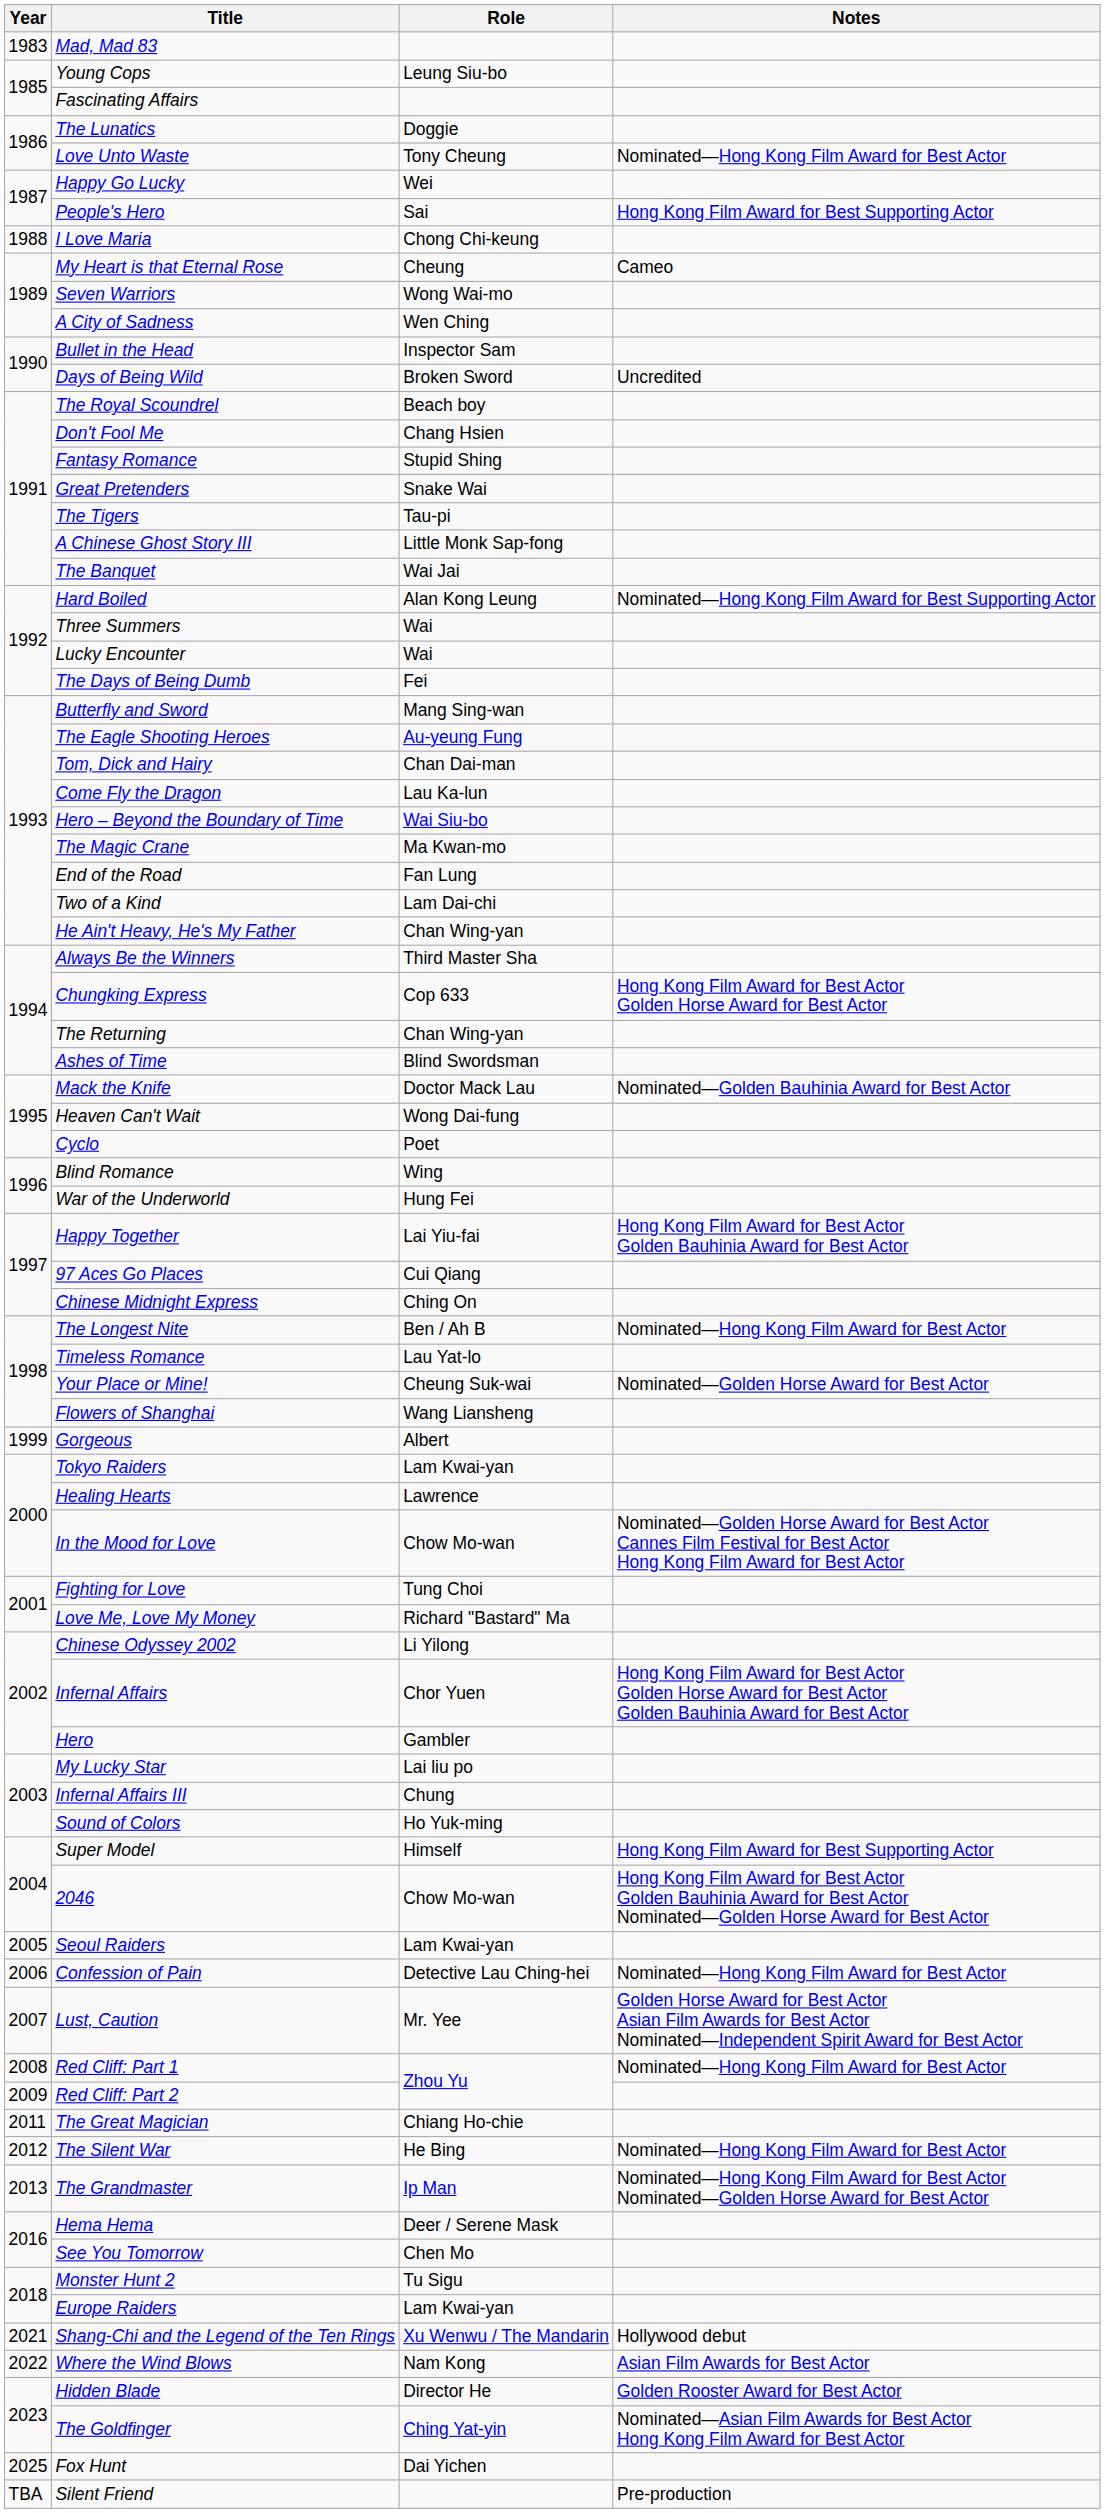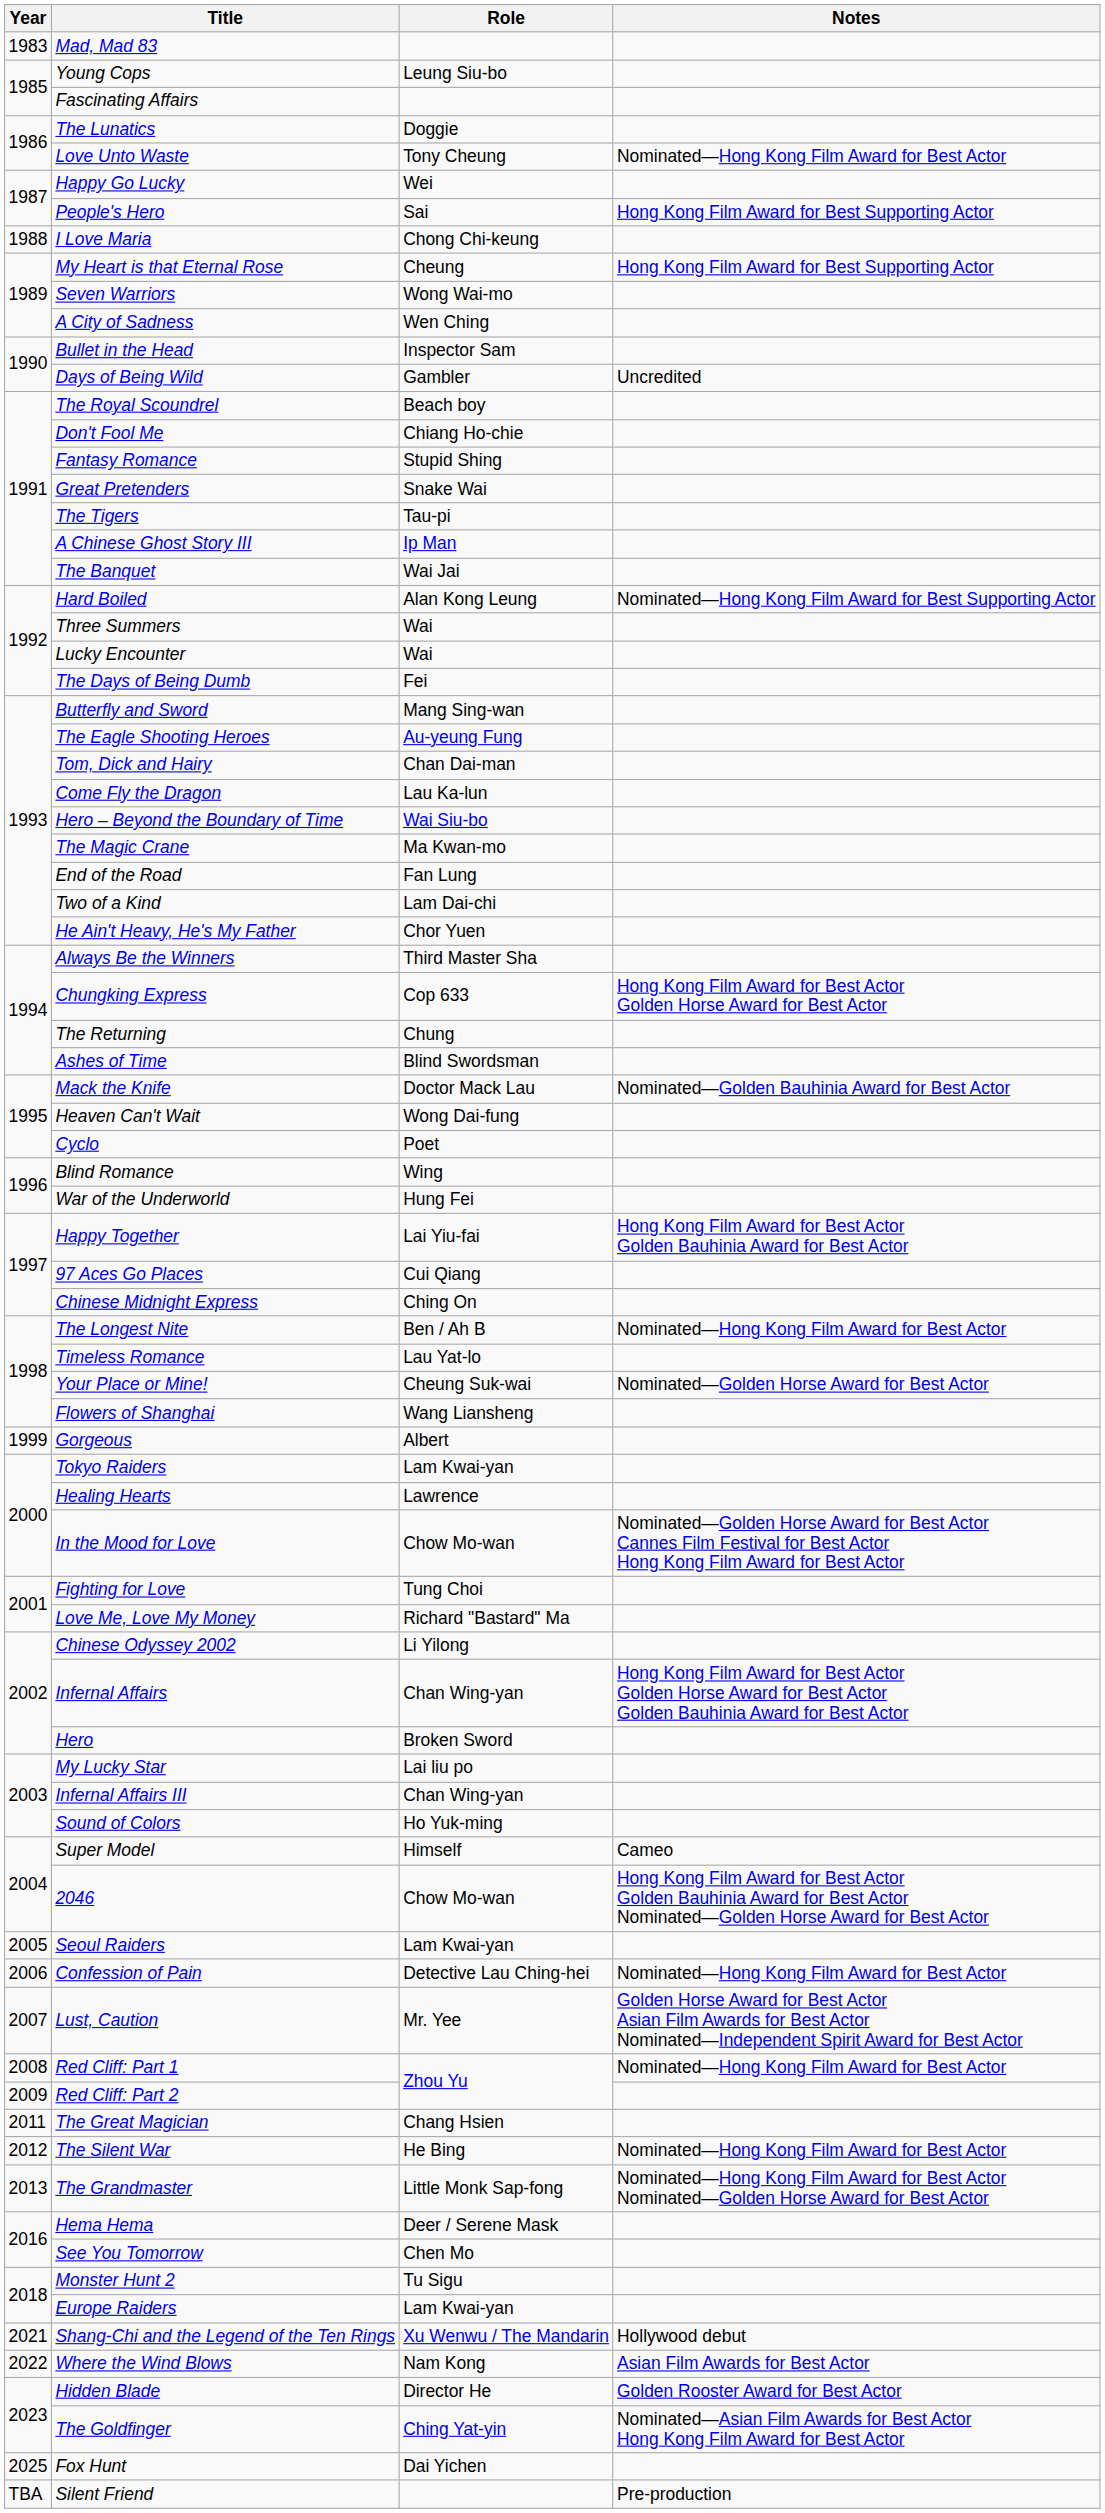My Heart is that Eternal Rose | Notes: Cameo -> Hong Kong Film Award for Best Supporting Actor
Days of Being Wild | Role: Broken Sword -> Gambler
Don't Fool Me | Role: Chang Hsien -> Chiang Ho-chie
A Chinese Ghost Story III | Role: Little Monk Sap-fong -> Ip Man
He Ain't Heavy, He's My Father | Role: Chan Wing-yan -> Chor Yuen
The Returning | Role: Chan Wing-yan -> Chung
Infernal Affairs | Role: Chor Yuen -> Chan Wing-yan
Hero | Role: Gambler -> Broken Sword
Infernal Affairs III | Role: Chung -> Chan Wing-yan
Super Model | Notes: Hong Kong Film Award for Best Supporting Actor -> Cameo
The Great Magician | Role: Chiang Ho-chie -> Chang Hsien
The Grandmaster | Role: Ip Man -> Little Monk Sap-fong
